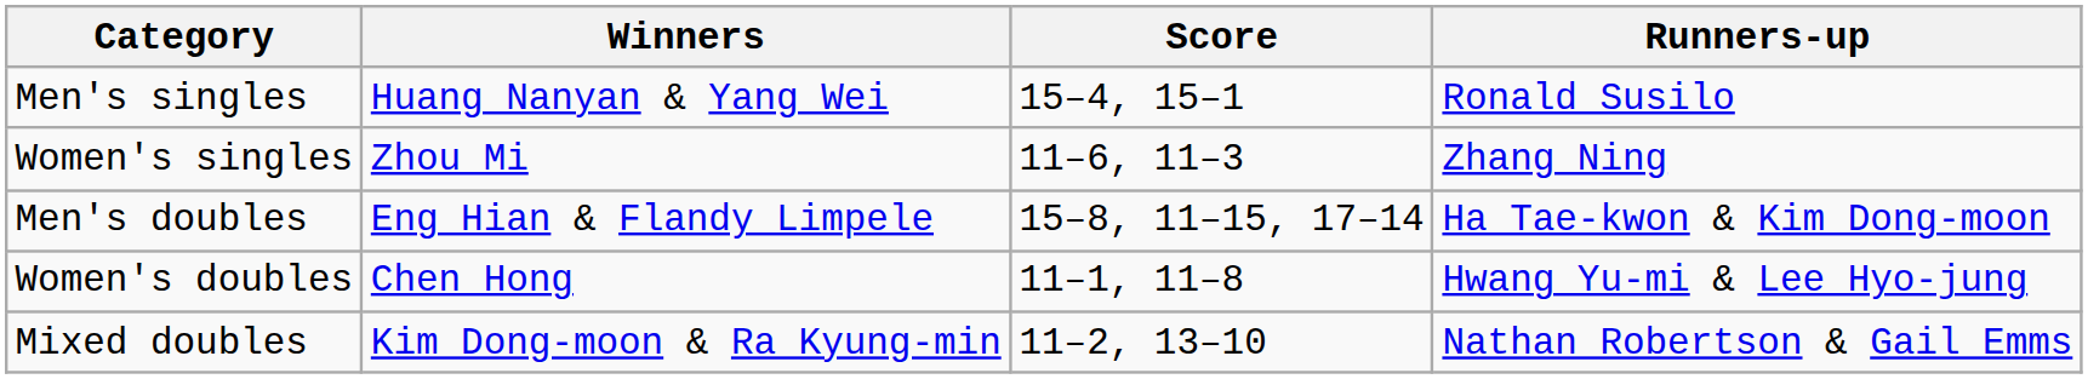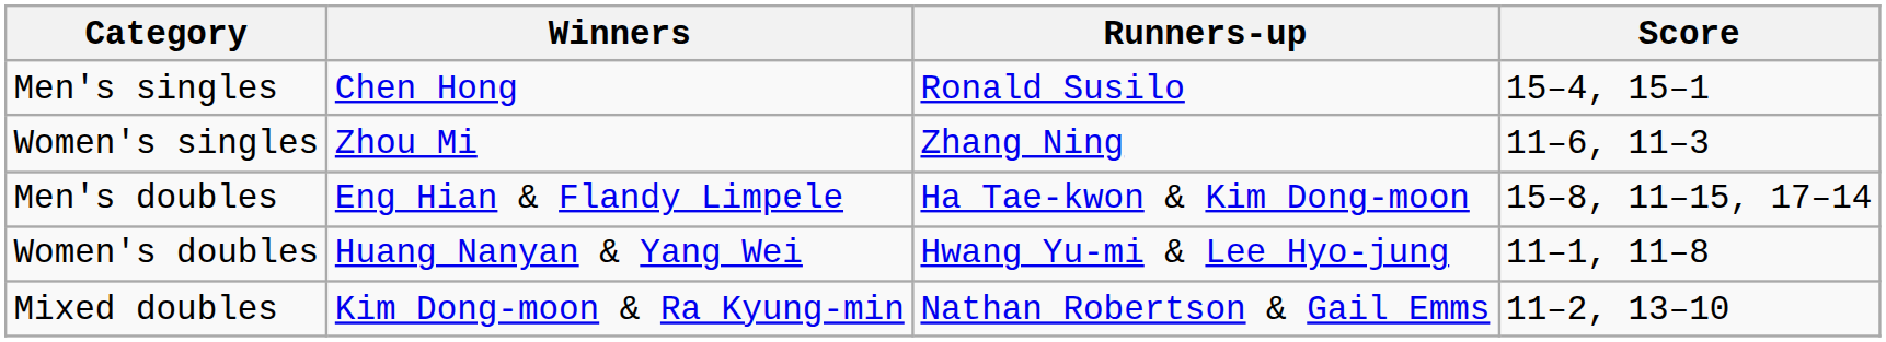columns swapped: Runners-up <-> Score
Men's singles | Winners: Huang Nanyan & Yang Wei -> Chen Hong
Women's doubles | Winners: Chen Hong -> Huang Nanyan & Yang Wei
